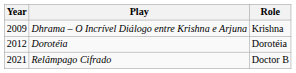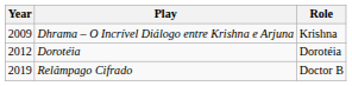Relâmpago Cifrado | Year: 2021 -> 2019
